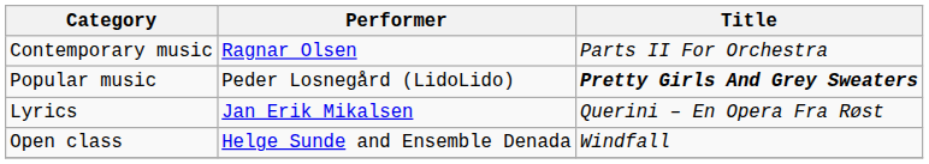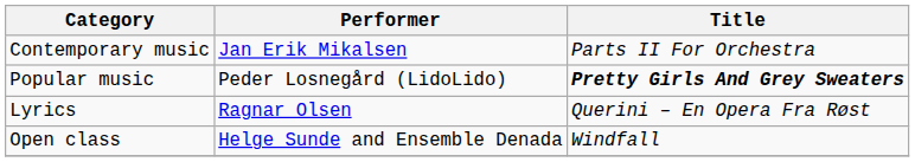Contemporary music | Performer: Ragnar Olsen -> Jan Erik Mikalsen
Lyrics | Performer: Jan Erik Mikalsen -> Ragnar Olsen
